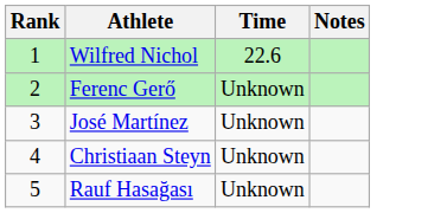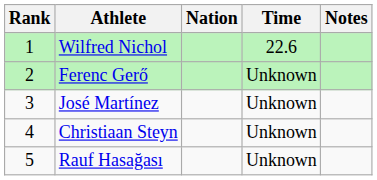+ column: Nation
